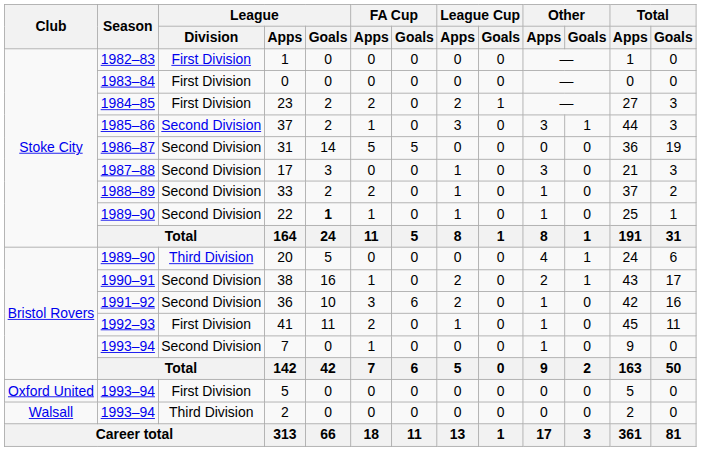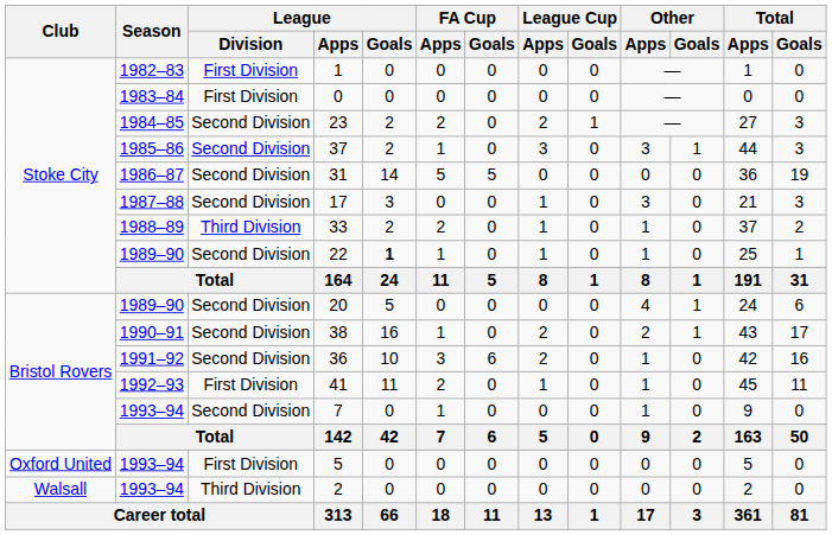23 | League / Division: First Division -> Second Division
33 | League / Division: Second Division -> Third Division
20 | League / Division: Third Division -> Second Division
